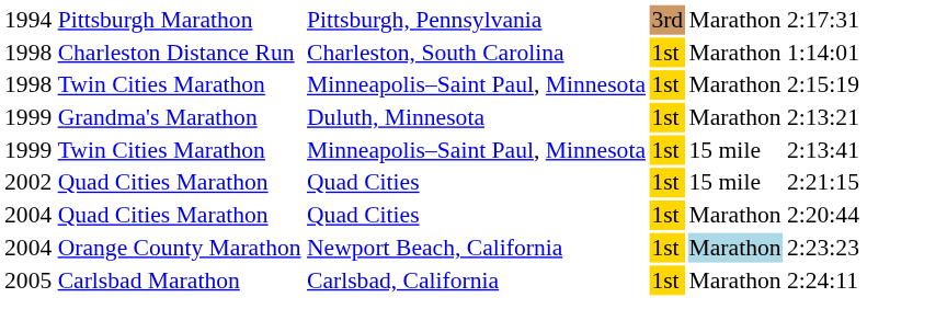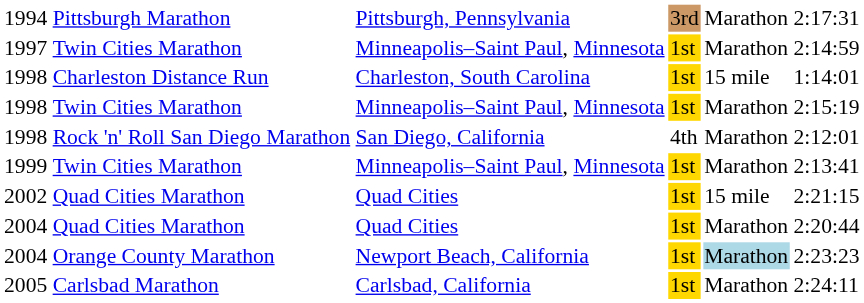+ row: 1997 | Twin Cities Marathon | Minneapolis–Saint Paul, Minnesota | 1st | Marathon | 2:14:59
Charleston Distance Run | column 5: Marathon -> 15 mile
+ row: 1998 | Rock 'n' Roll San Diego Marathon | San Diego, California | 4th | Marathon | 2:12:01
- row: 1999 | Grandma's Marathon | Duluth, Minnesota | 1st | Marathon | 2:13:21
1999 / Twin Cities Marathon | column 5: 15 mile -> Marathon
